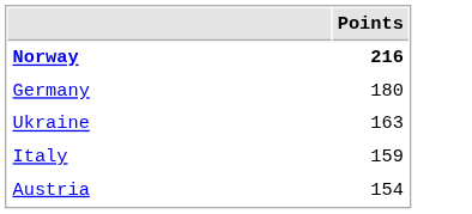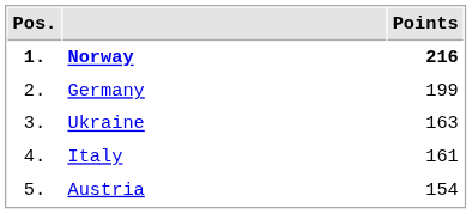+ column: Pos. | 1. | 2. | 3. | 4. | 5.
Germany | Points: 180 -> 199
Italy | Points: 159 -> 161
